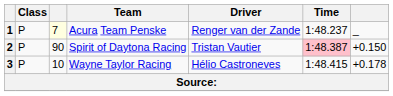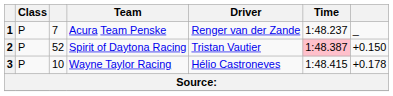1 | column 3: lightyellow background -> no background
2 | column 3: 90 -> 52
